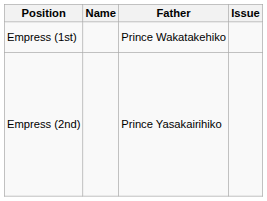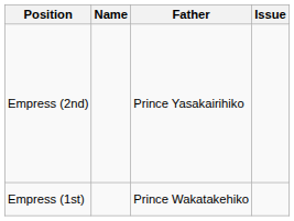rows swapped: Empress (1st) <-> Empress (2nd)
